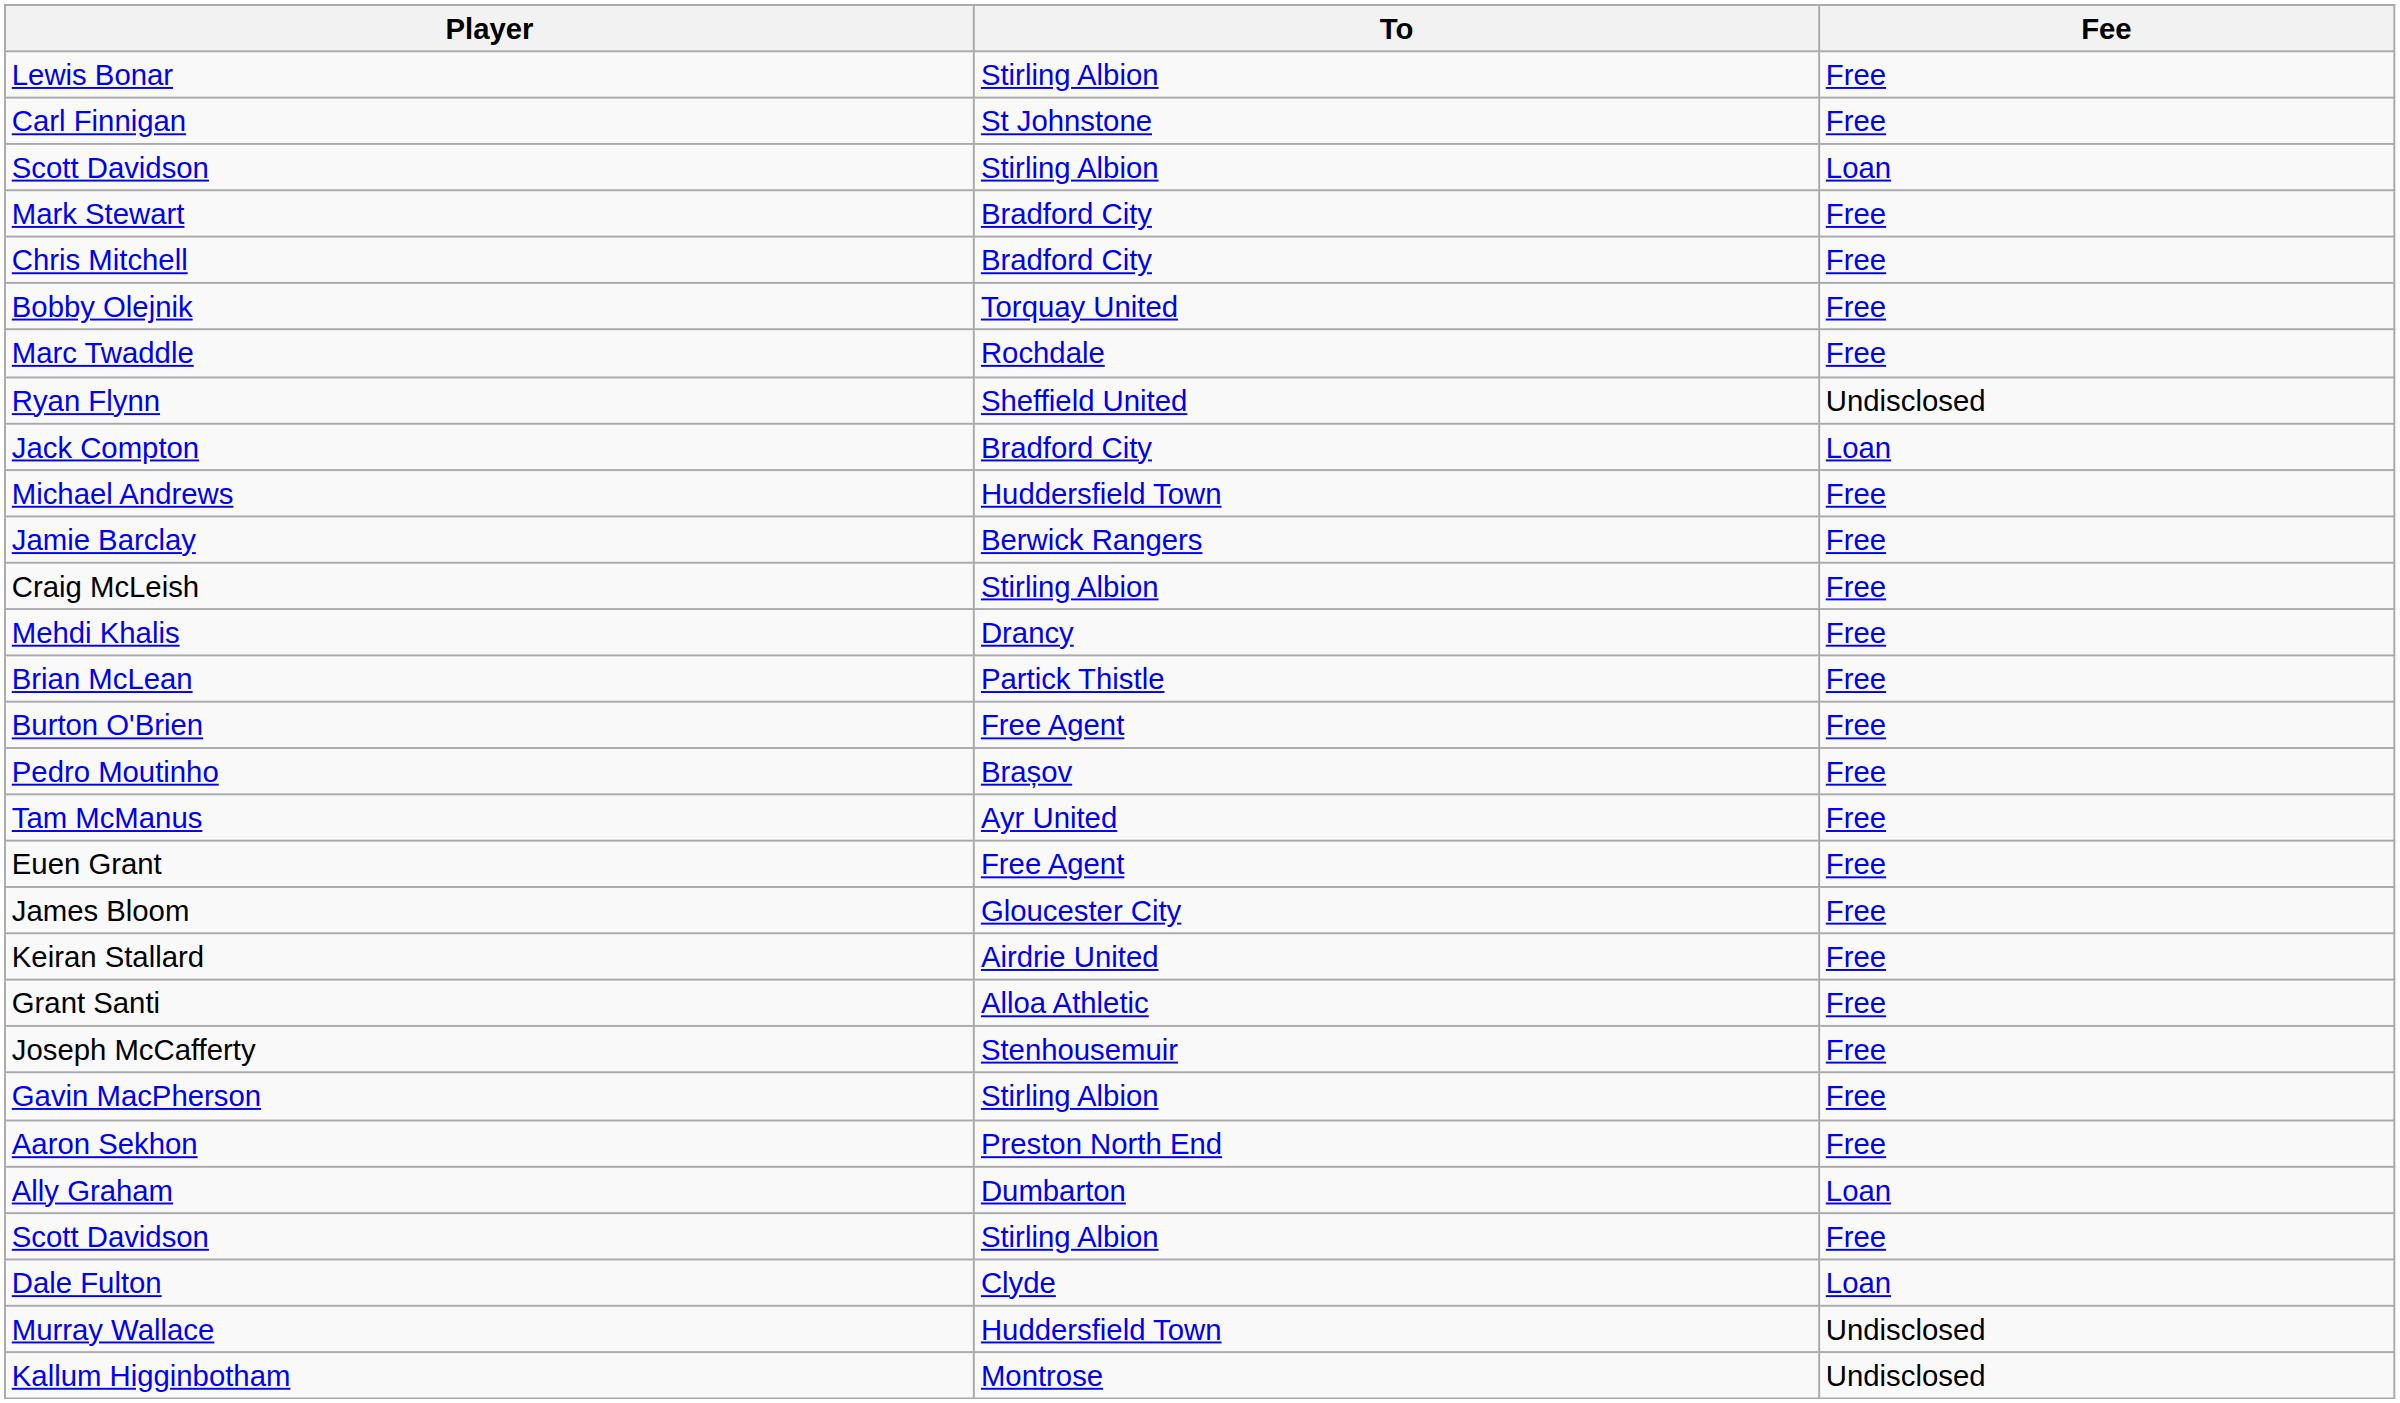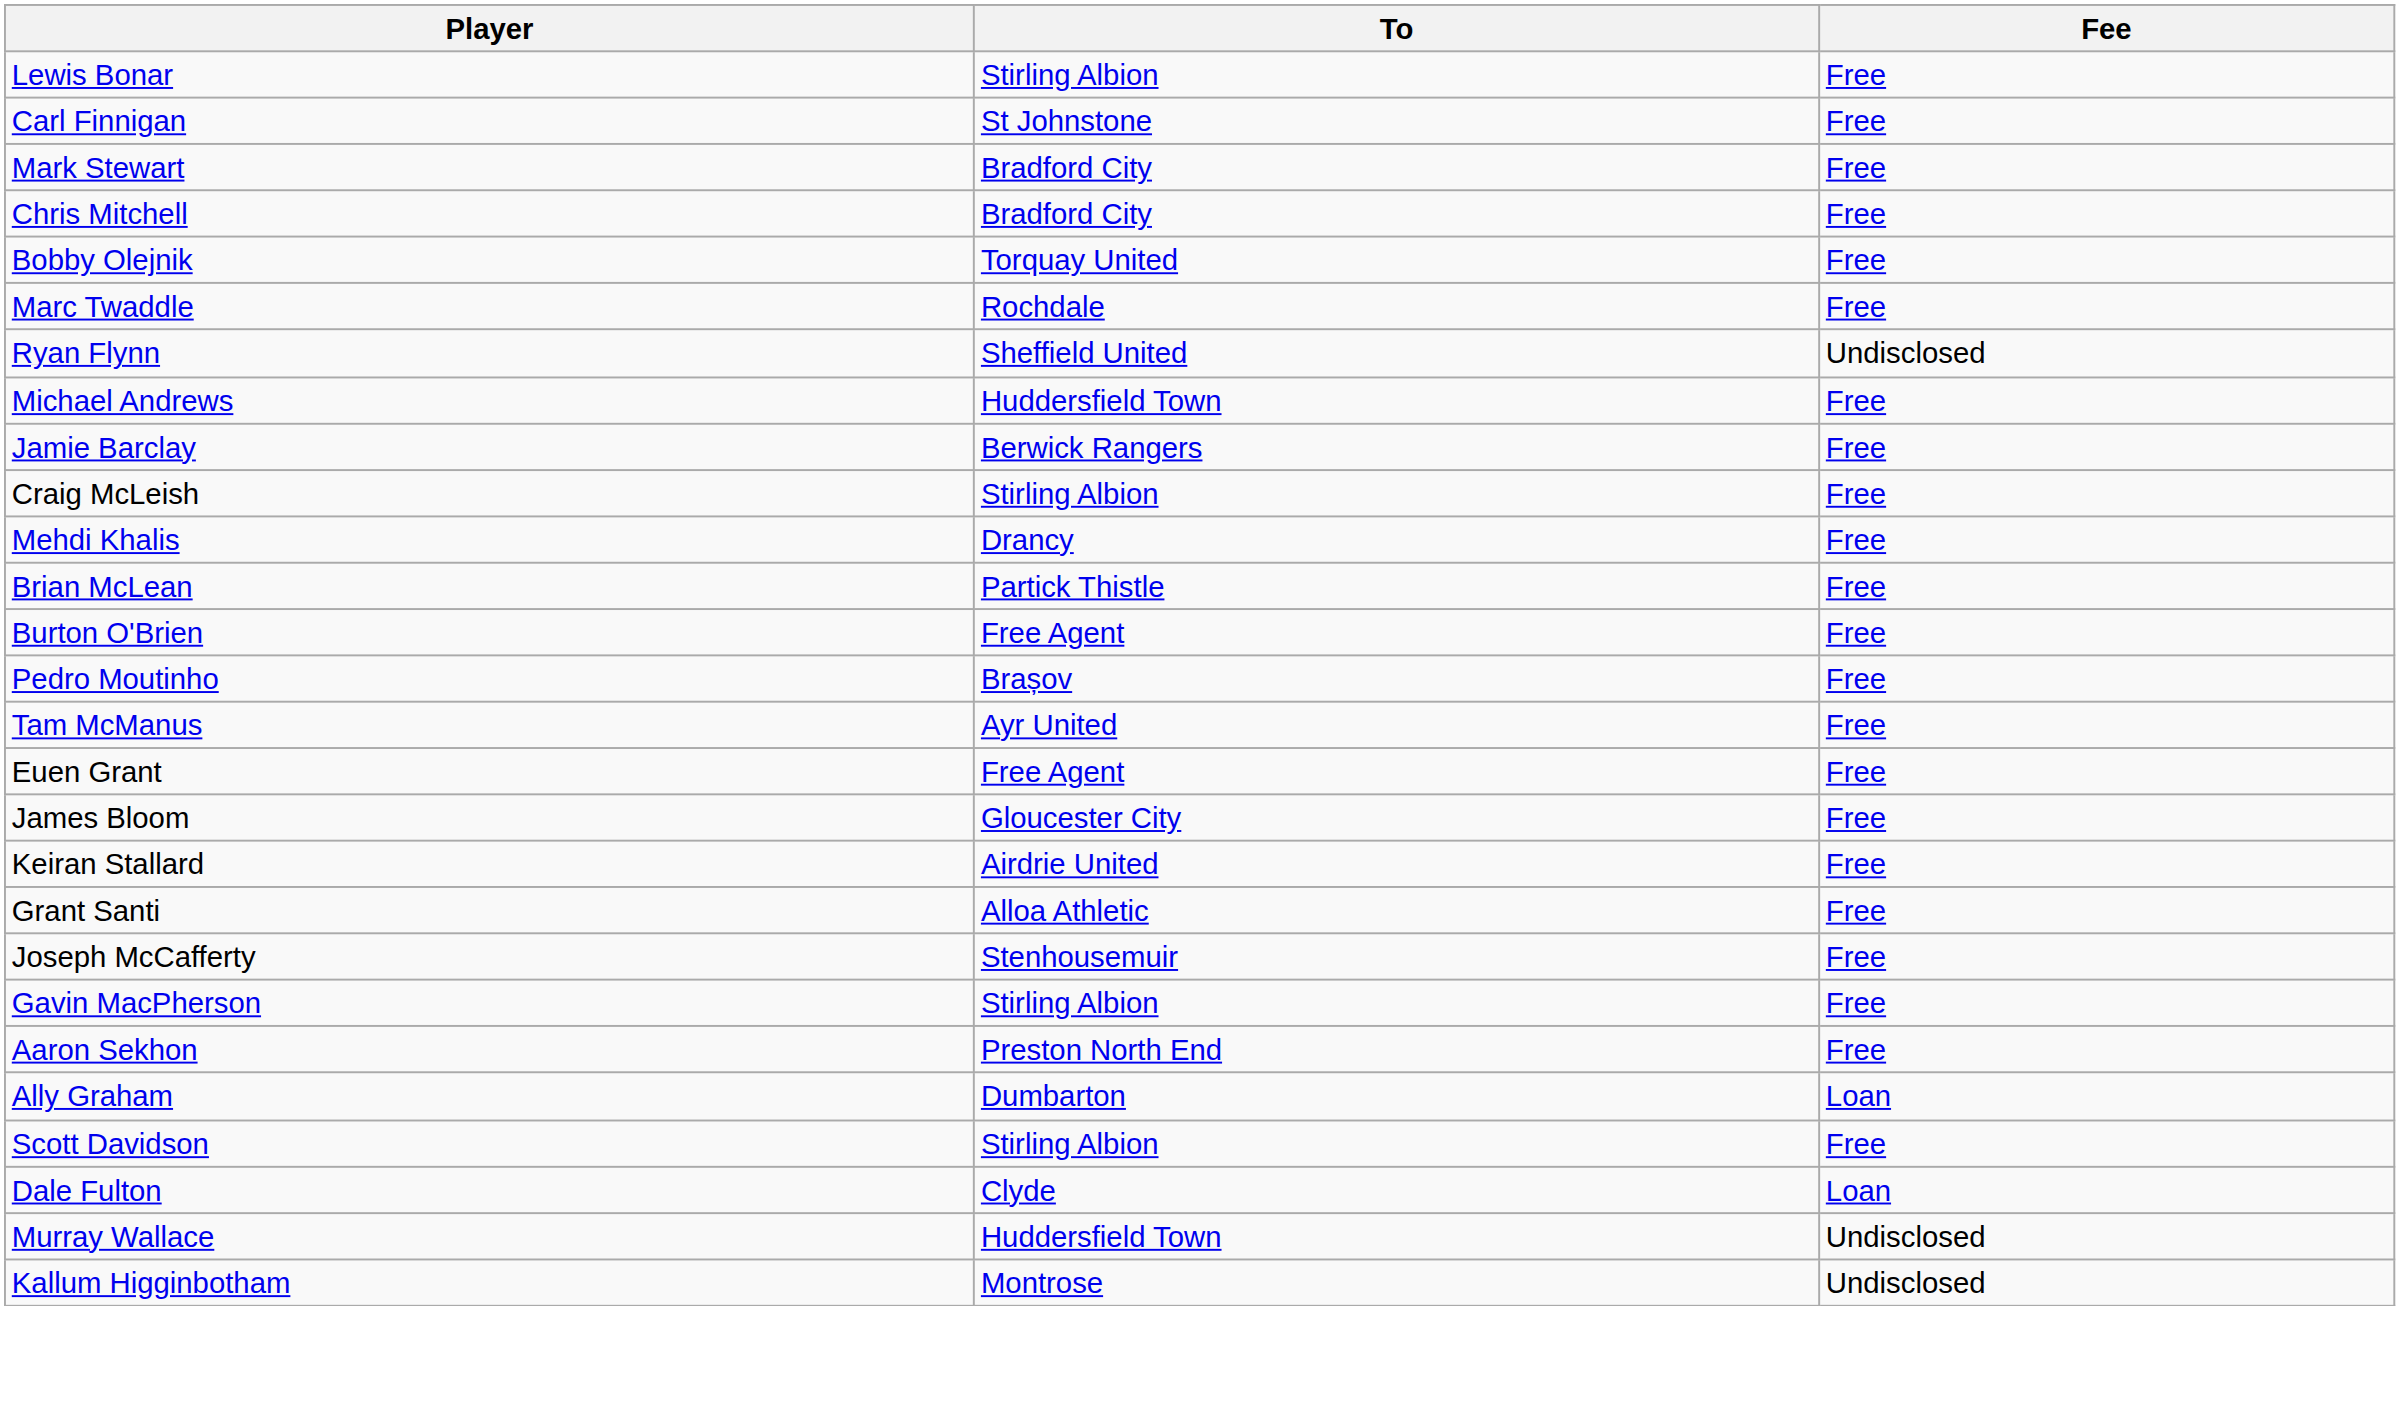- row: Scott Davidson | Stirling Albion | Loan
- row: Jack Compton | Bradford City | Loan
